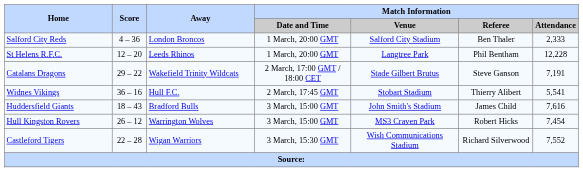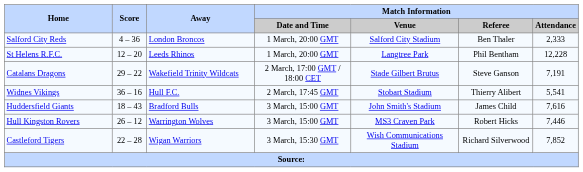Hull Kingston Rovers | Match Information / Attendance: 7,454 -> 7,446
Castleford Tigers | Match Information / Attendance: 7,552 -> 7,852
